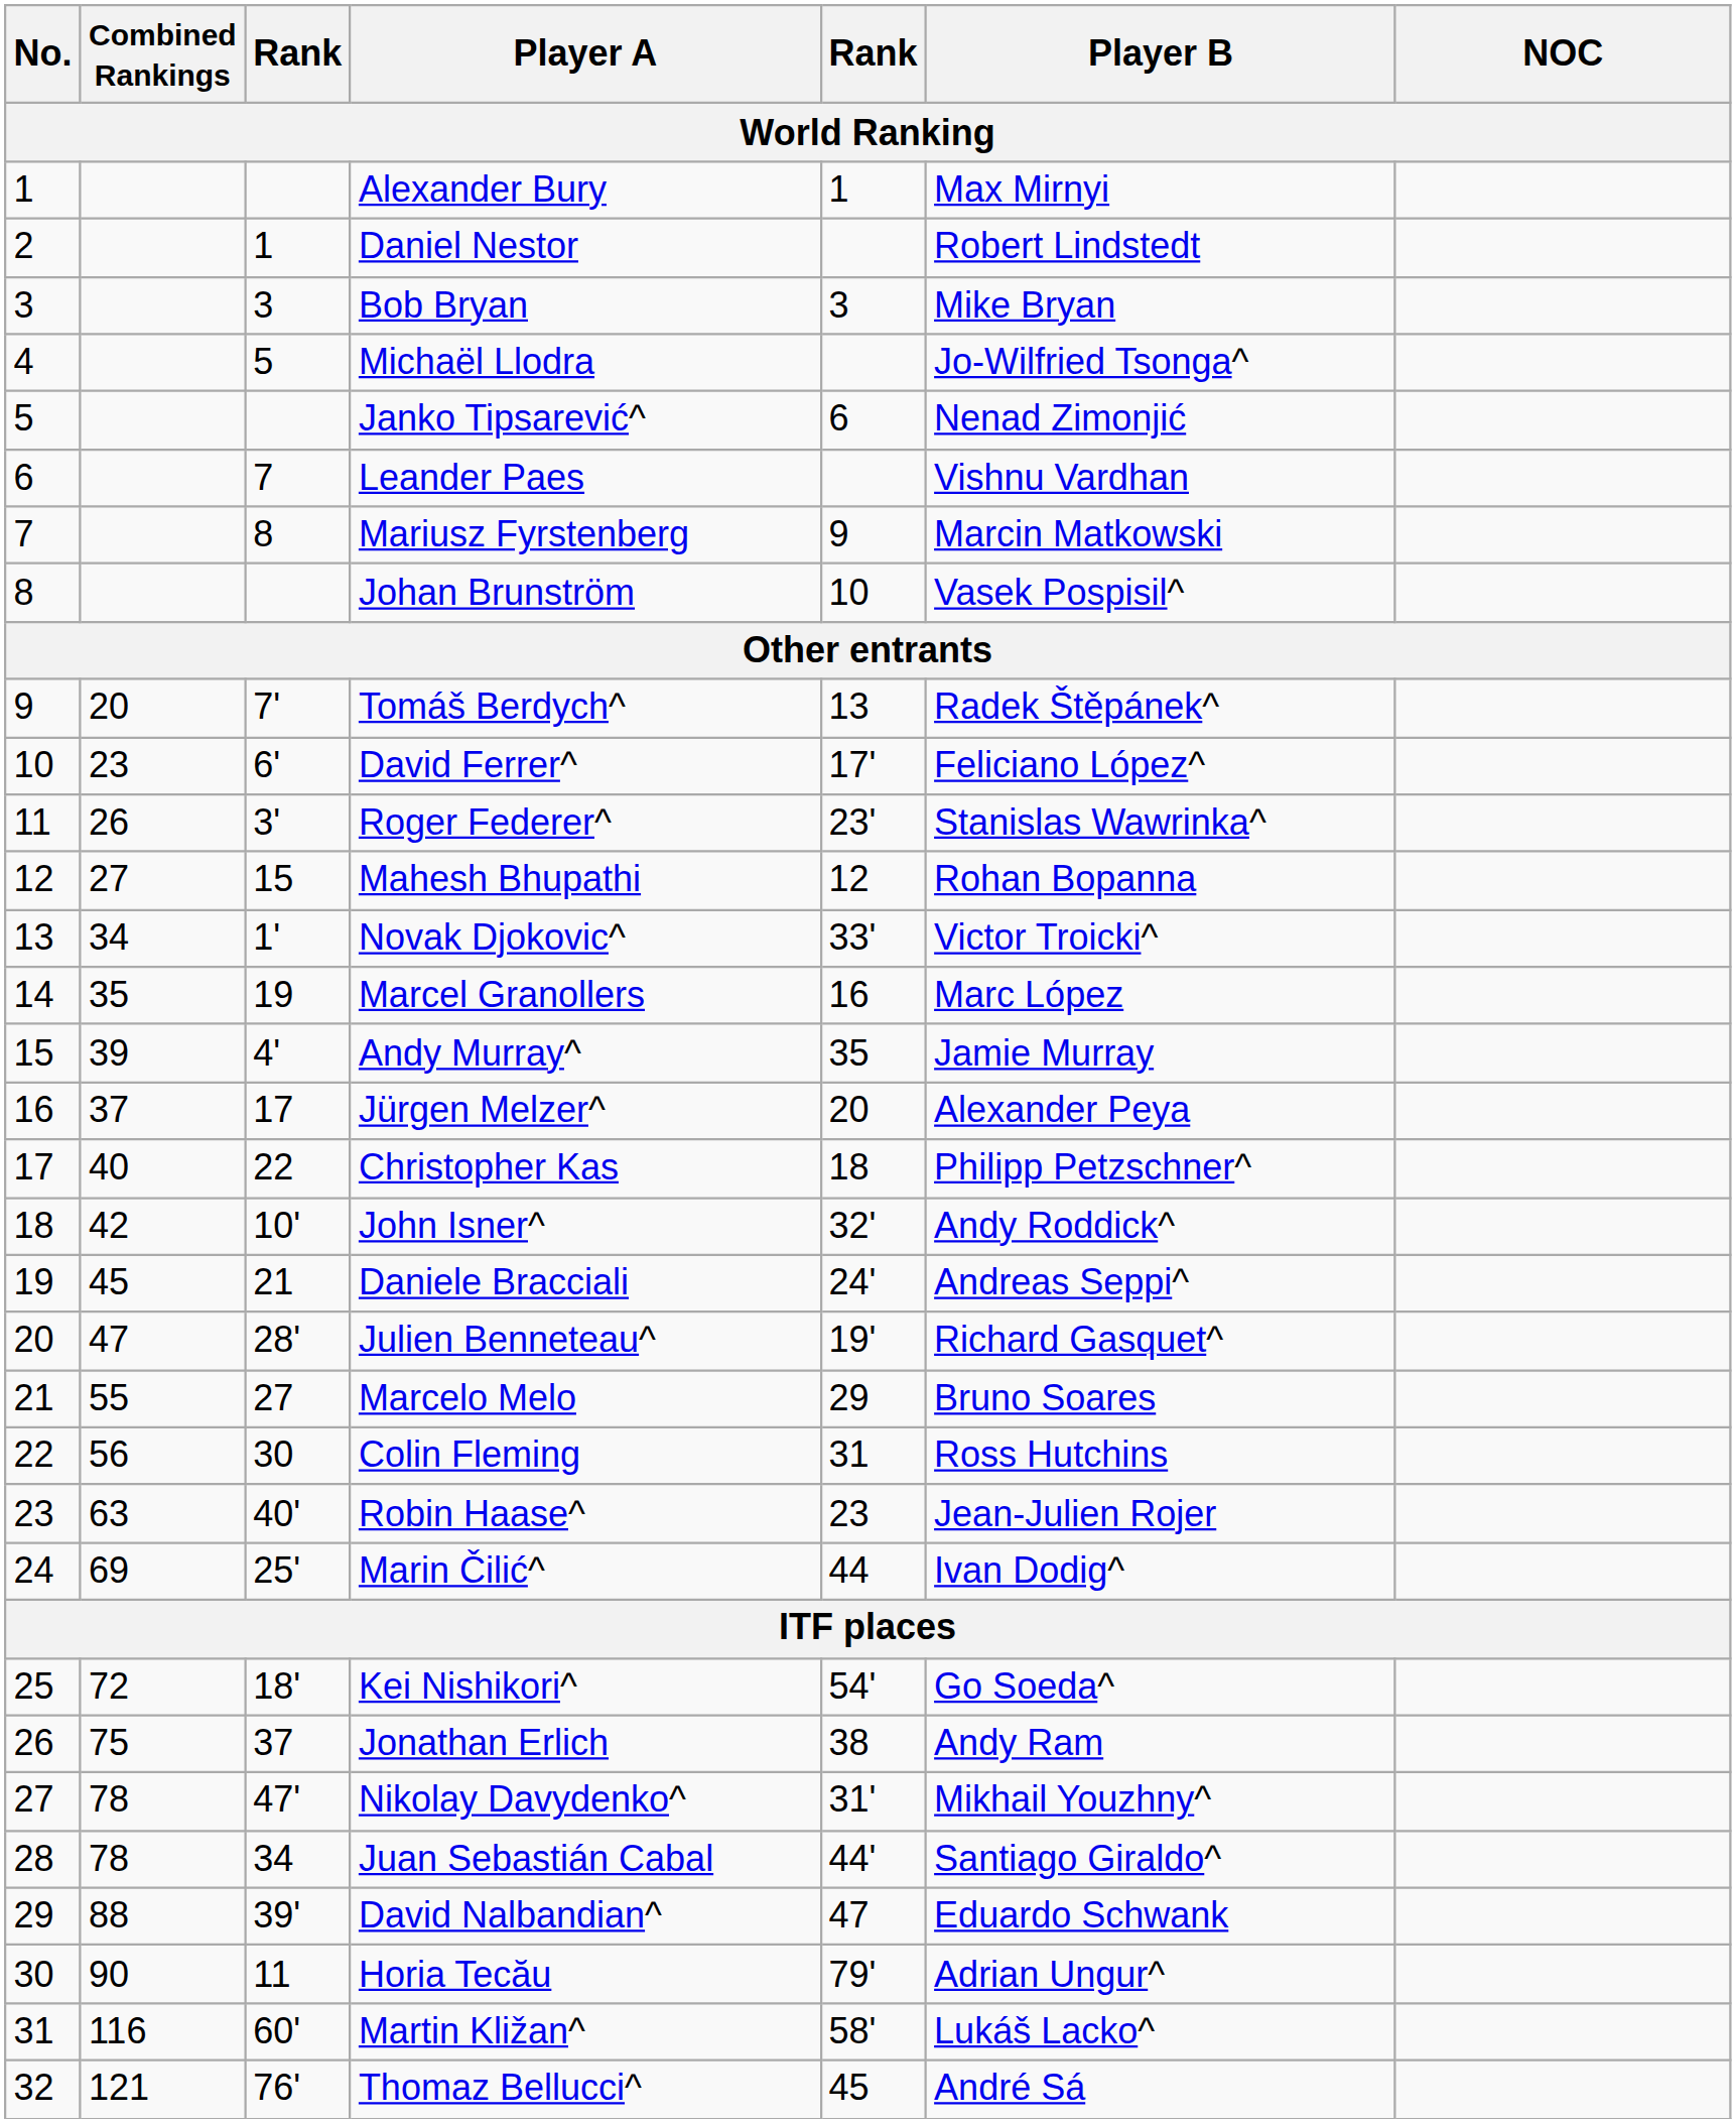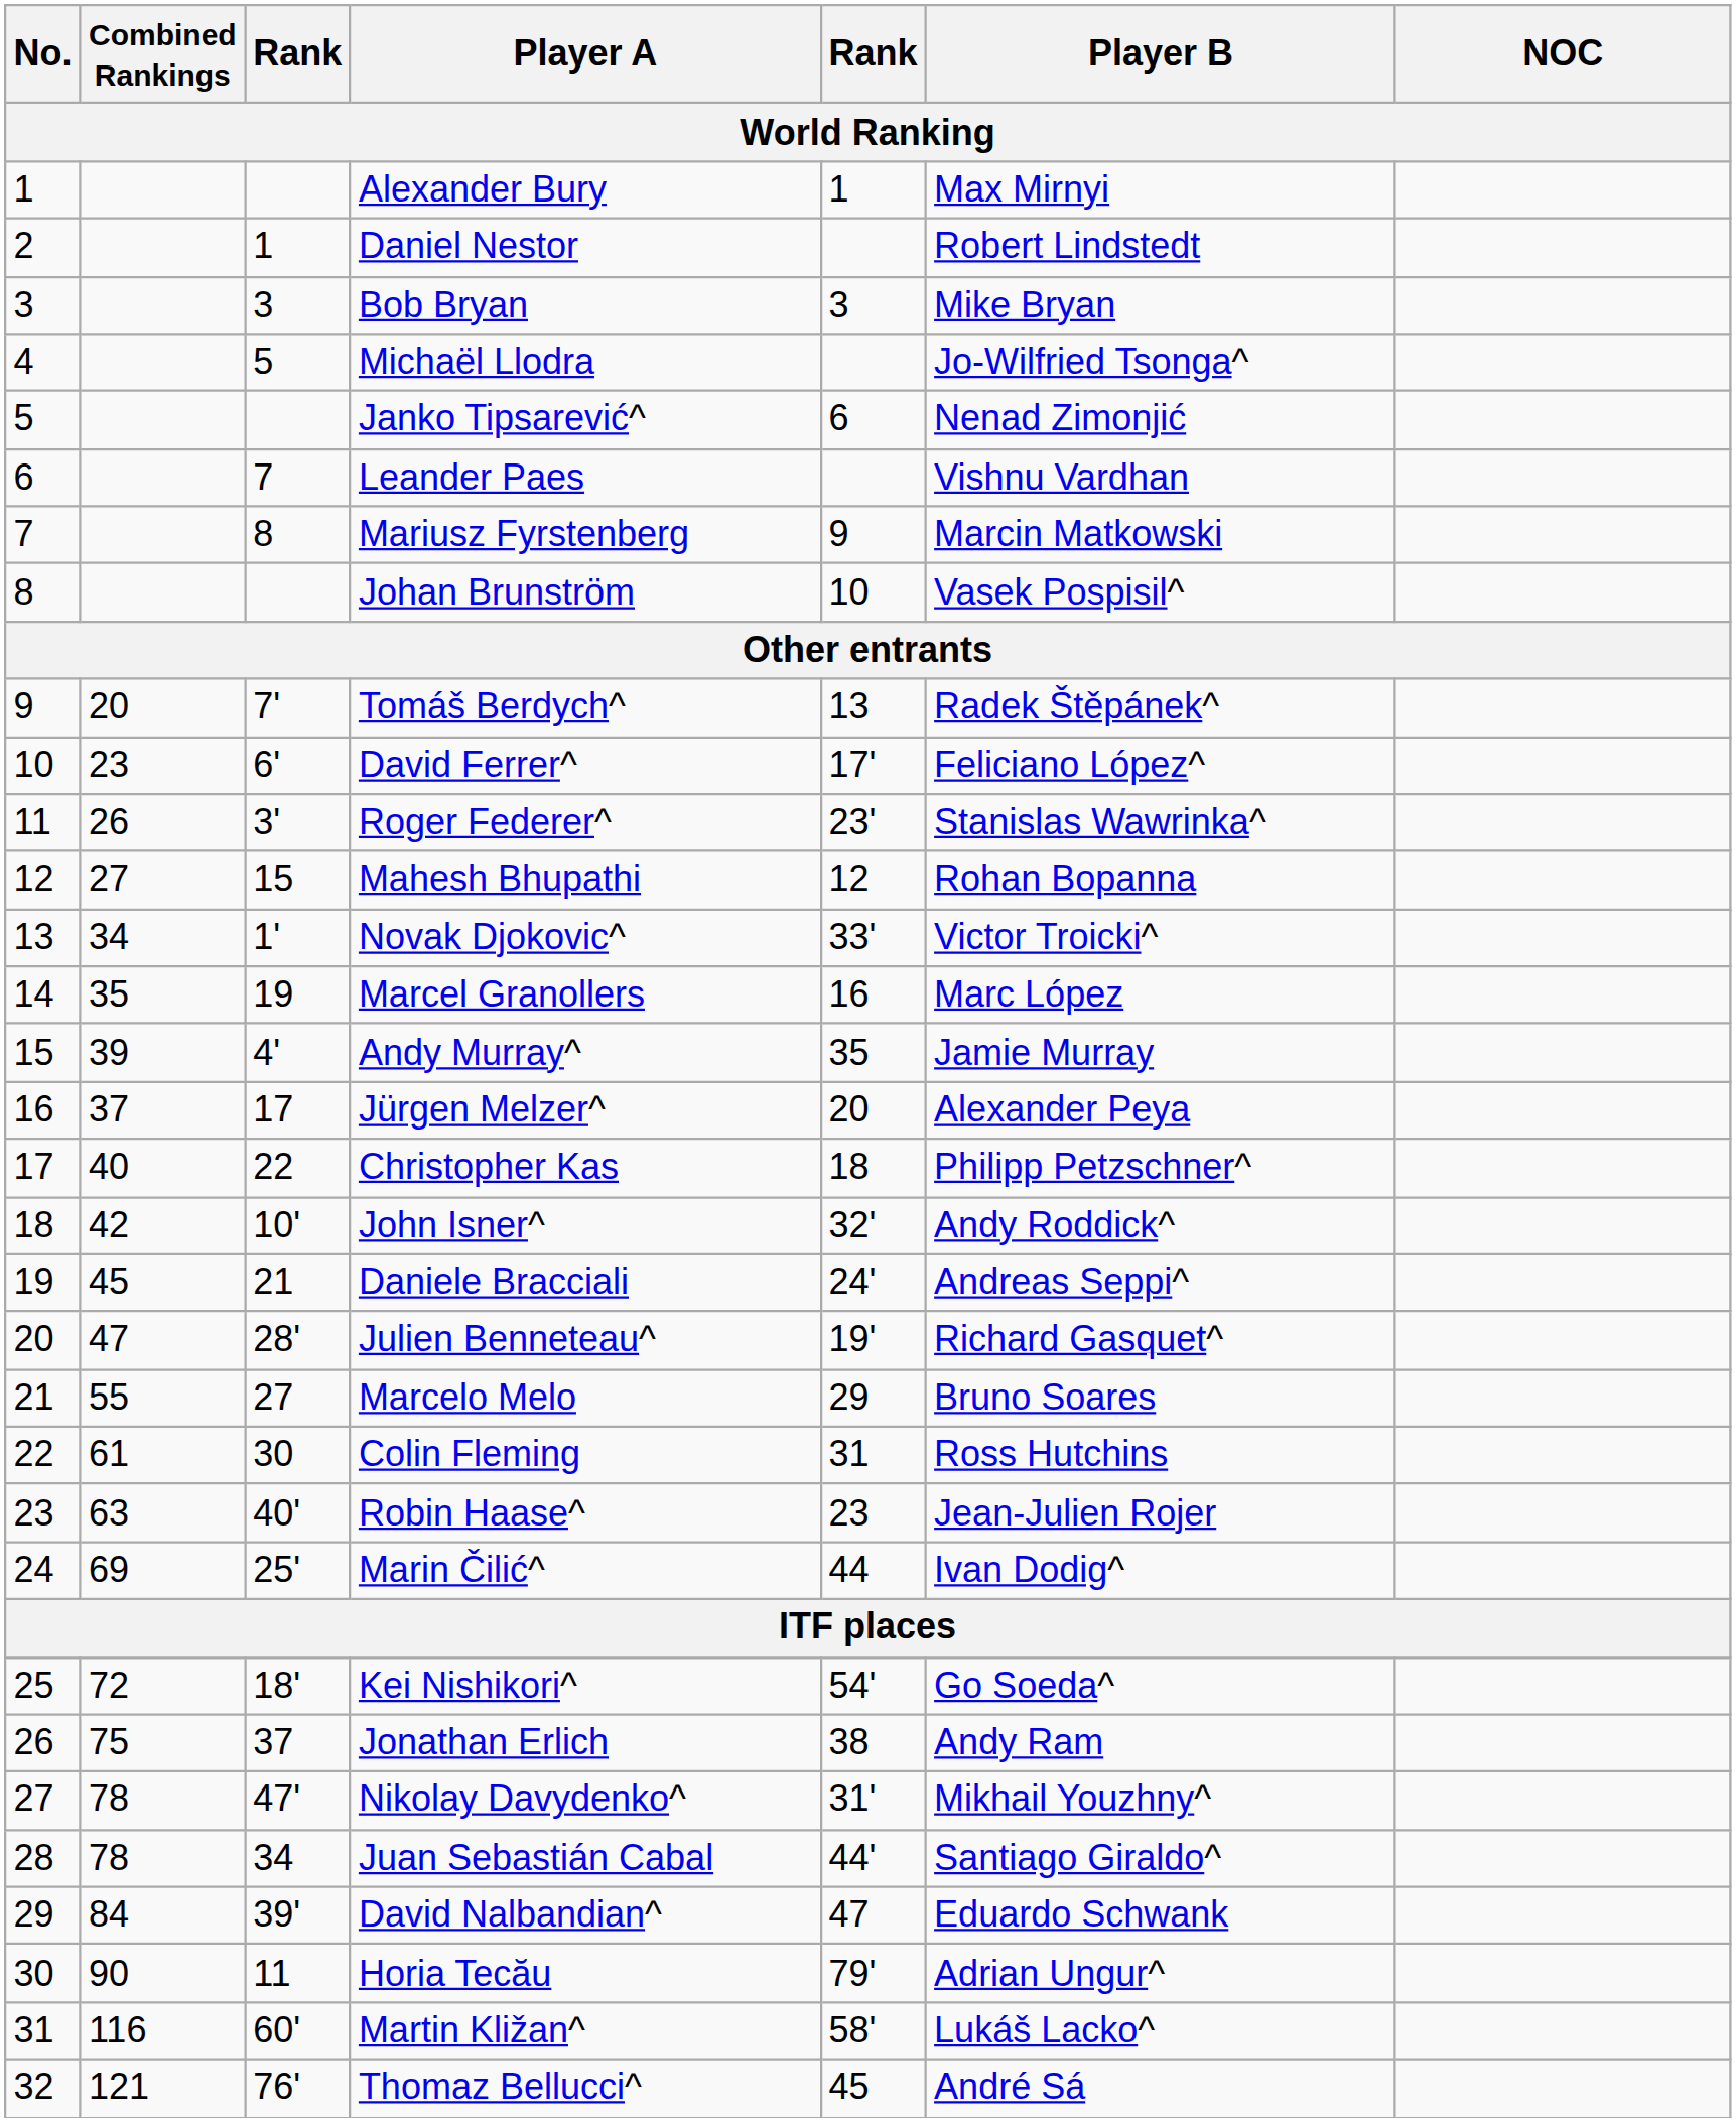Colin Fleming | Combined Rankings: 56 -> 61
David Nalbandian^ | Combined Rankings: 88 -> 84
